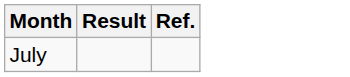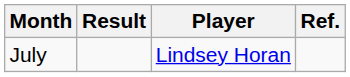+ column: Player | Lindsey Horan
